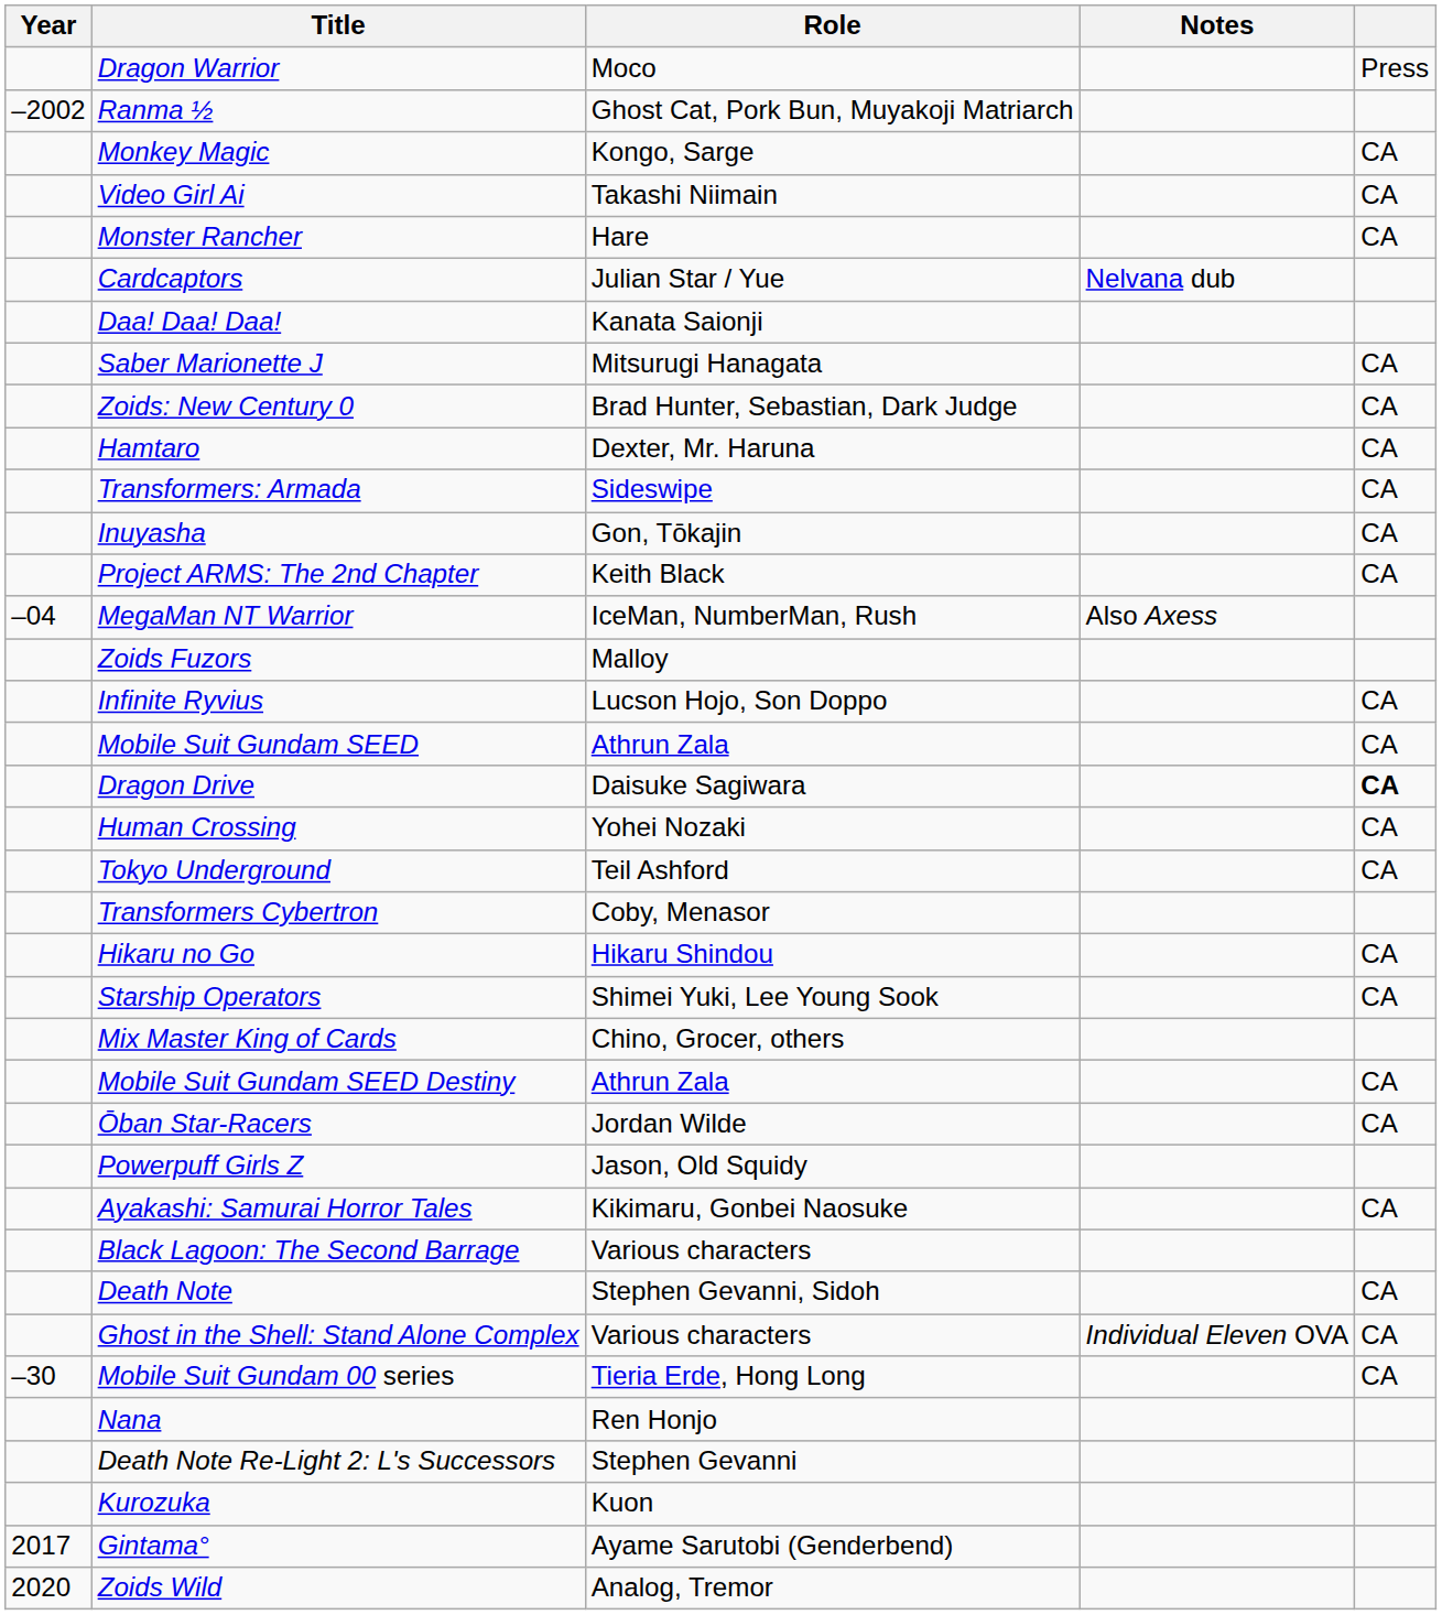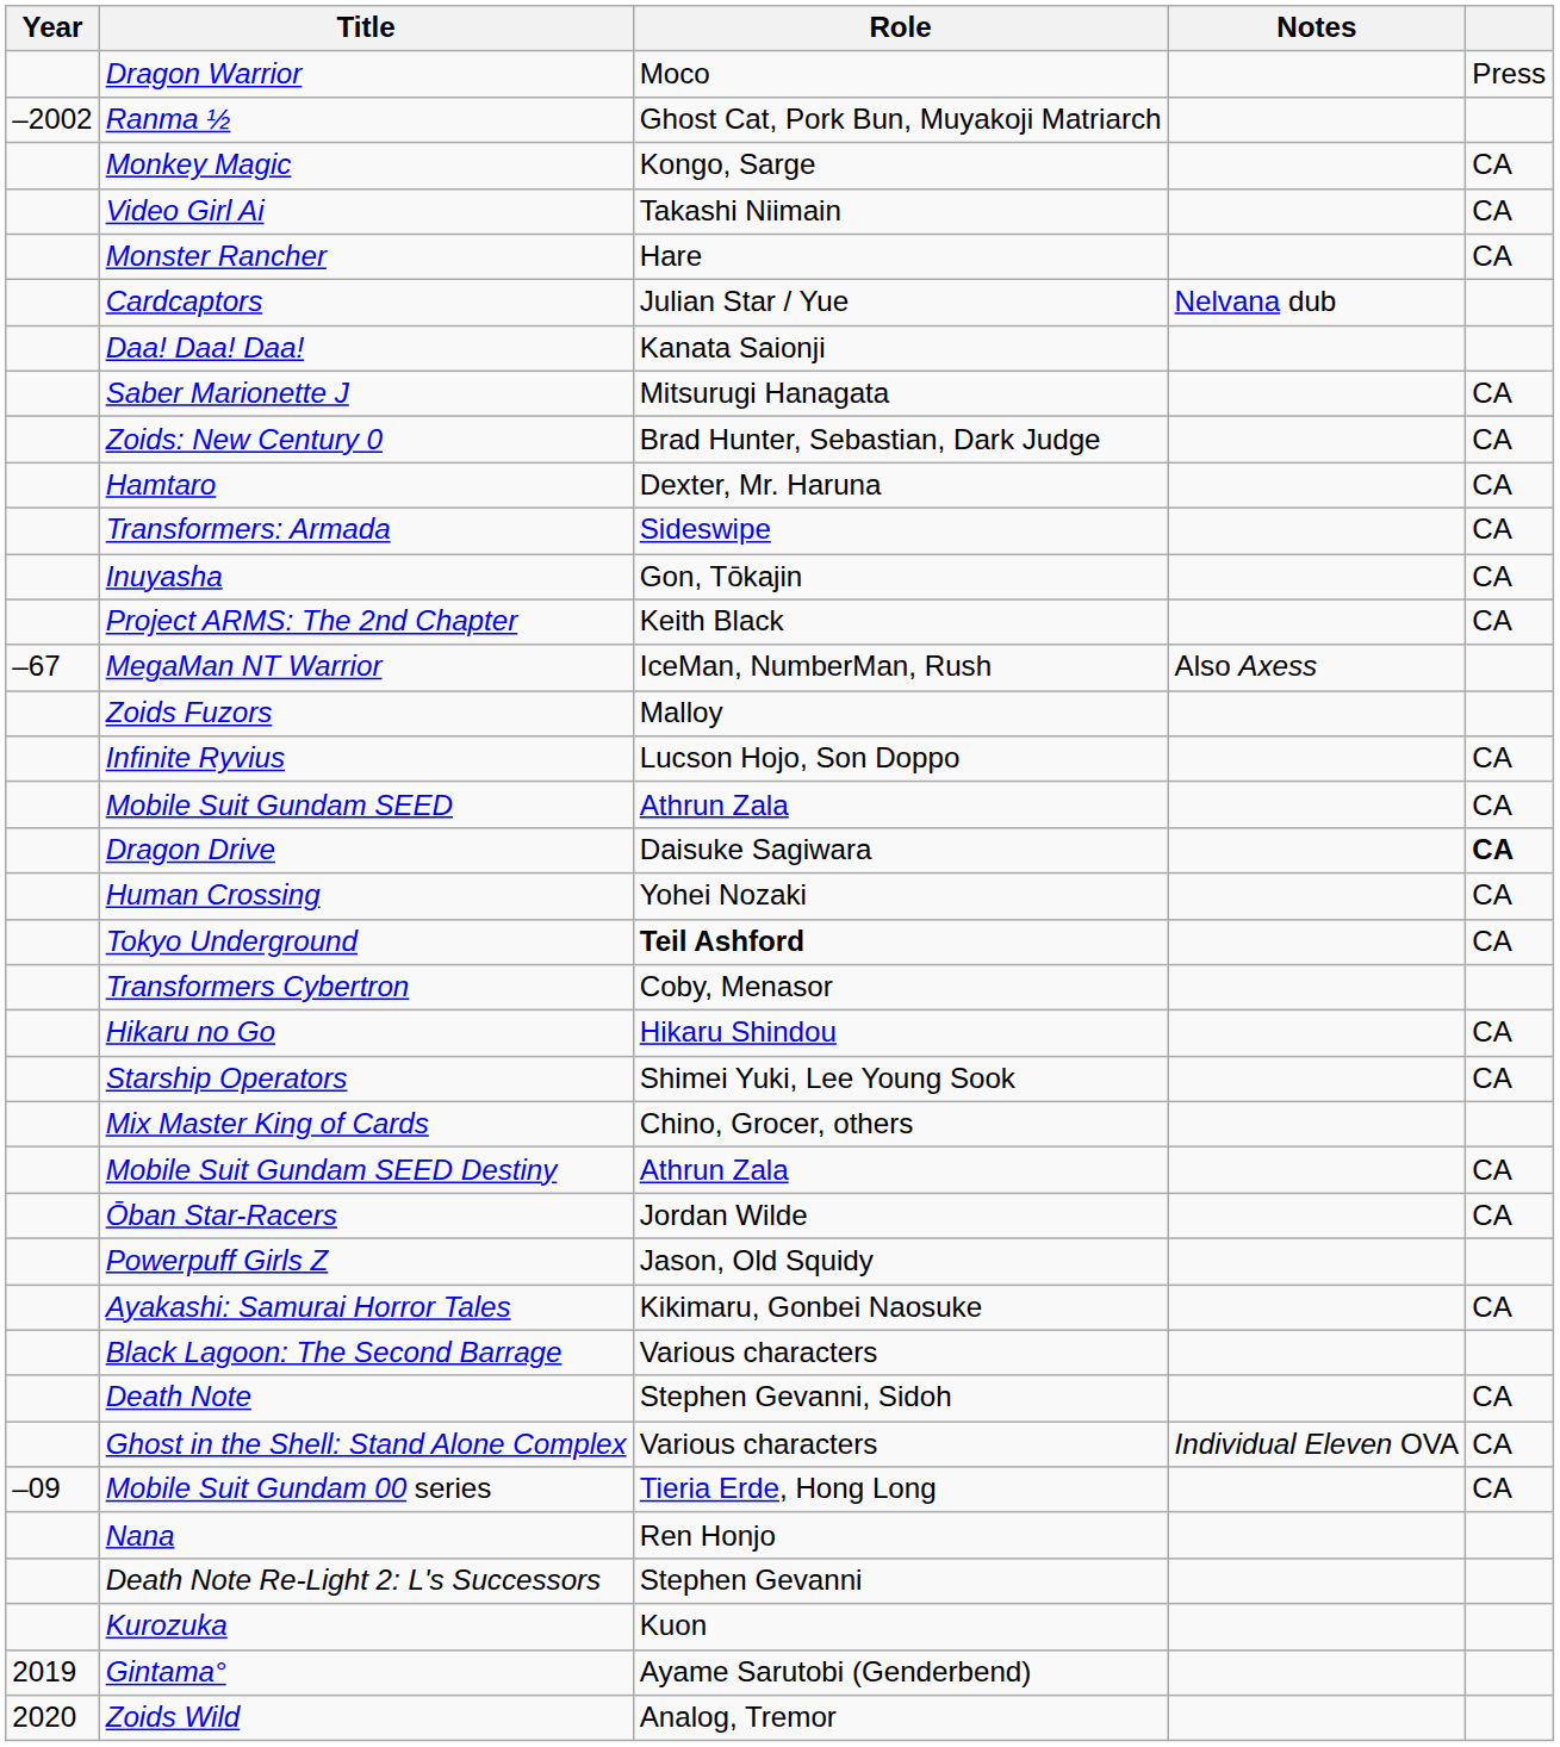MegaMan NT Warrior | Year: –04 -> –67
Tokyo Underground | Role: normal -> bold
Mobile Suit Gundam 00 series | Year: –30 -> –09
Gintama° | Year: 2017 -> 2019
